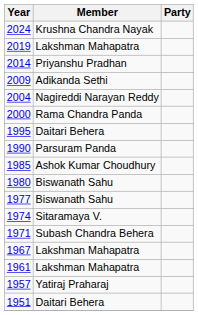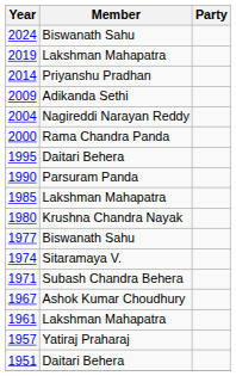2024 | Member: Krushna Chandra Nayak -> Biswanath Sahu
1985 | Member: Ashok Kumar Choudhury -> Lakshman Mahapatra
1980 | Member: Biswanath Sahu -> Krushna Chandra Nayak
1967 | Member: Lakshman Mahapatra -> Ashok Kumar Choudhury
